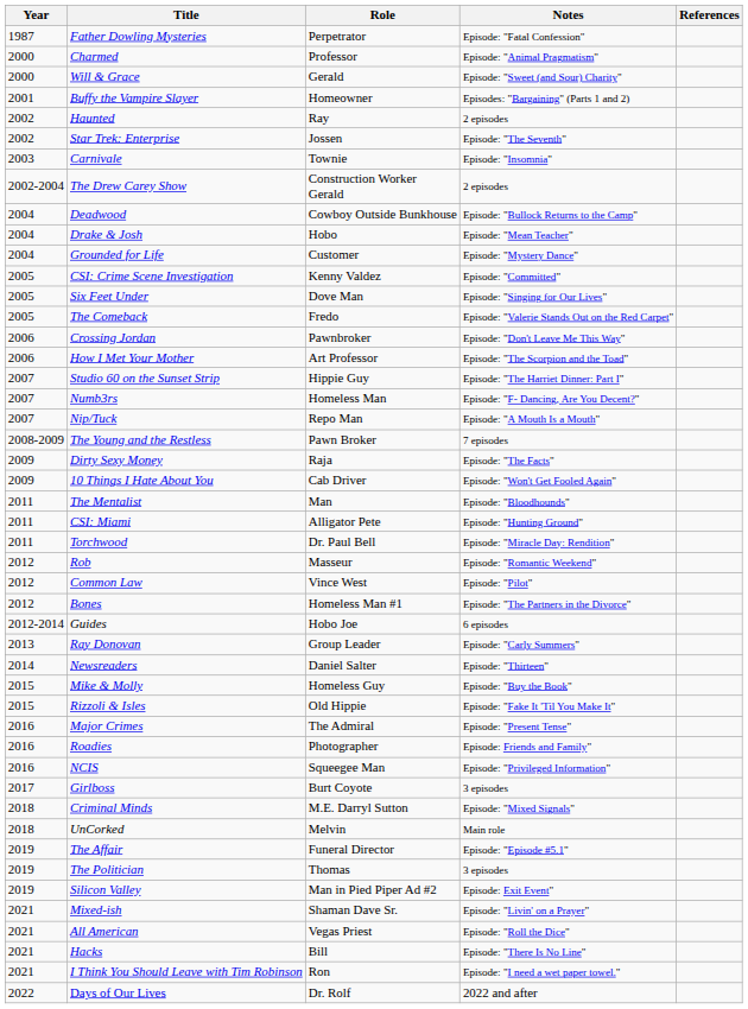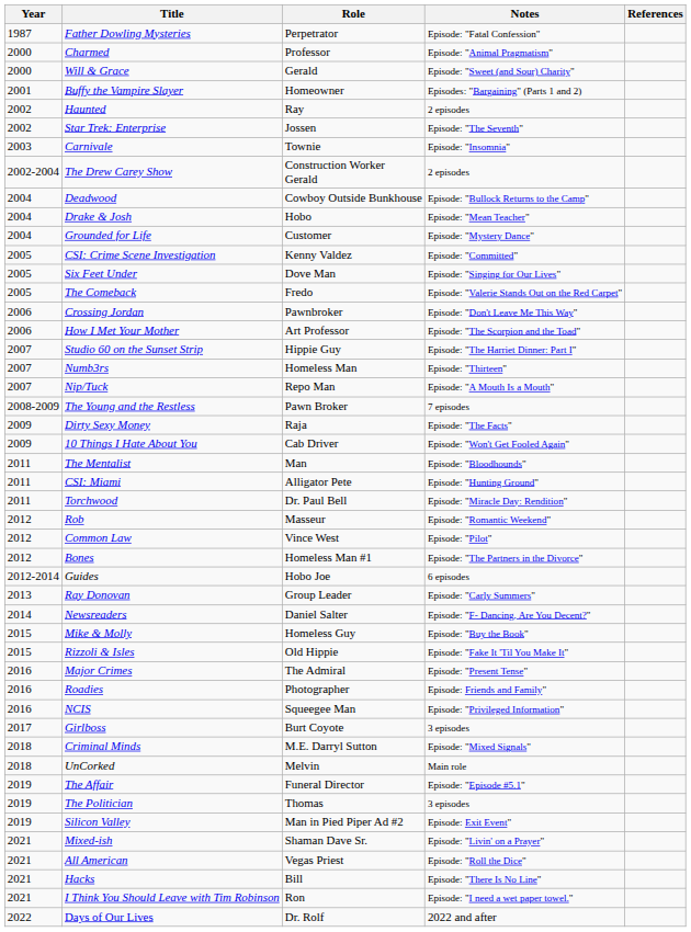Numb3rs | Notes: Episode: "F- Dancing, Are You Decent?" -> Episode: "Thirteen"
Newsreaders | Notes: Episode: "Thirteen" -> Episode: "F- Dancing, Are You Decent?"
